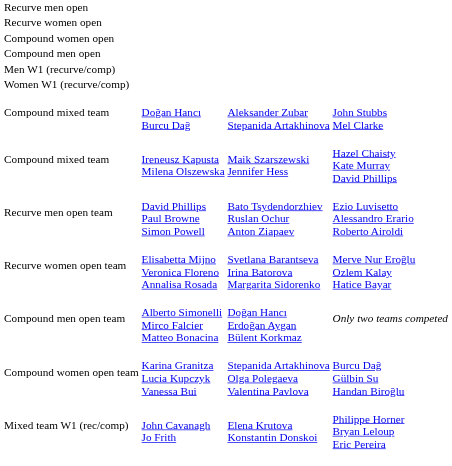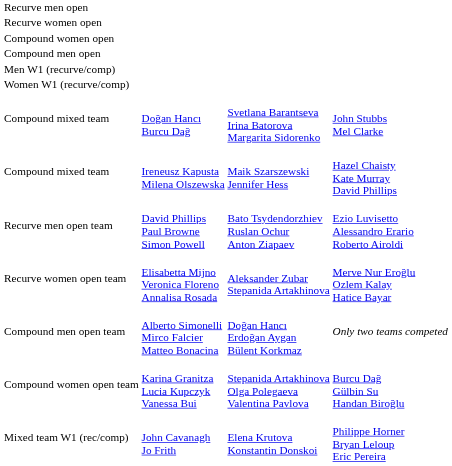Compound mixed team / Doğan Hancı Burcu Dağ | column 3: Aleksander Zubar Stepanida Artakhinova -> Svetlana Barantseva Irina Batorova Margarita Sidorenko
Recurve women open team | column 3: Svetlana Barantseva Irina Batorova Margarita Sidorenko -> Aleksander Zubar Stepanida Artakhinova
